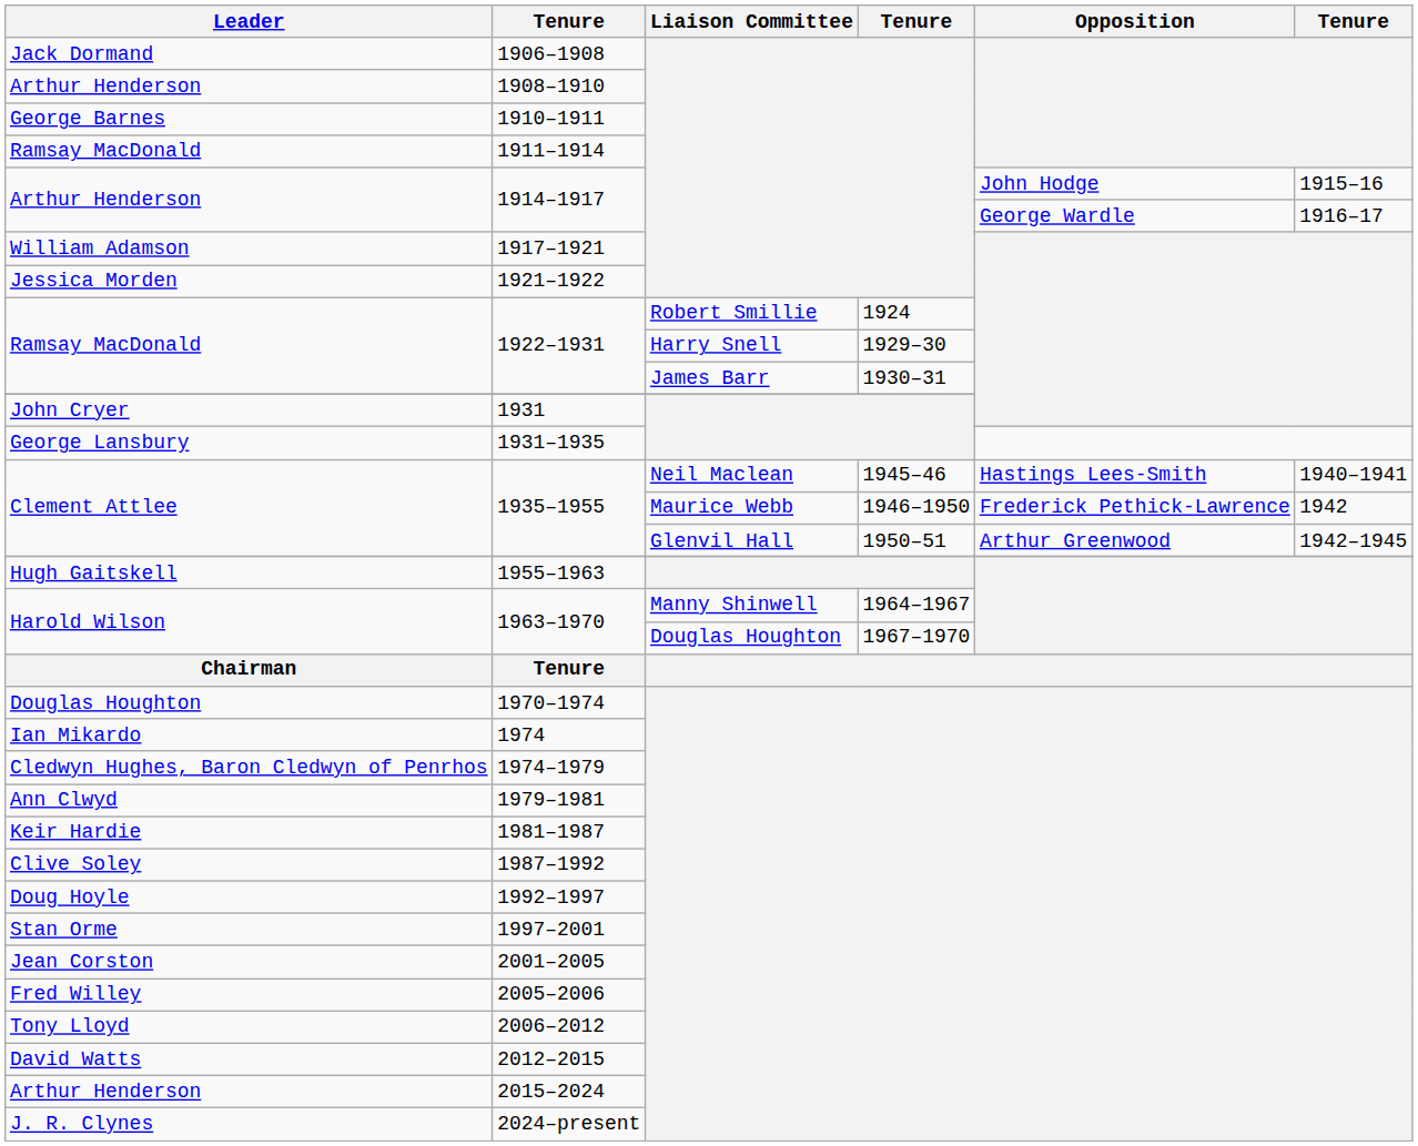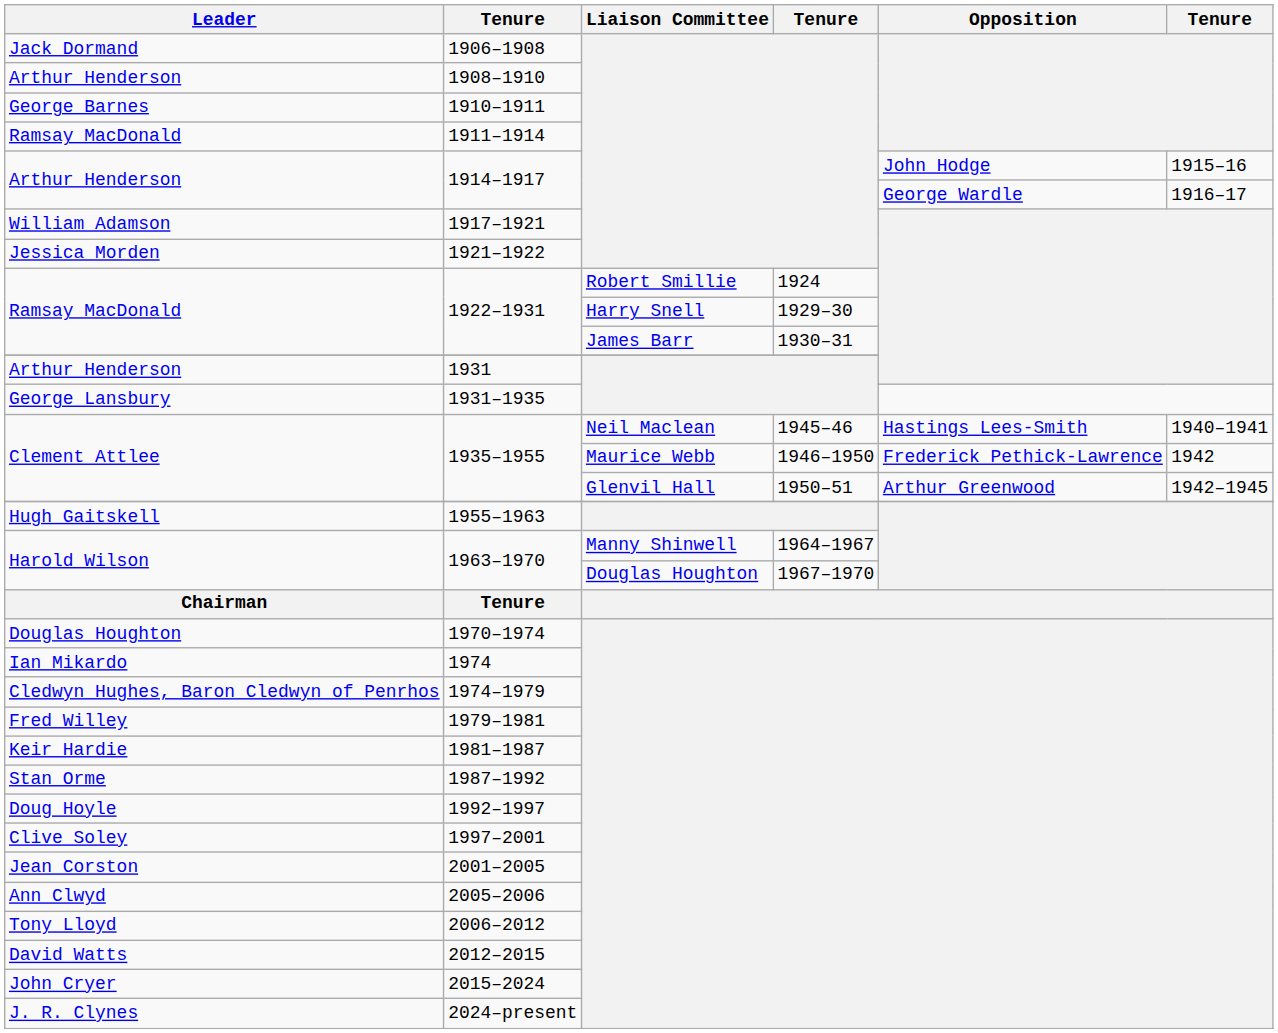1931 | Leader: John Cryer -> Arthur Henderson
1979–1981 | Leader: Ann Clwyd -> Fred Willey
1987–1992 | Leader: Clive Soley -> Stan Orme
1997–2001 | Leader: Stan Orme -> Clive Soley
2005–2006 | Leader: Fred Willey -> Ann Clwyd
2015–2024 | Leader: Arthur Henderson -> John Cryer
